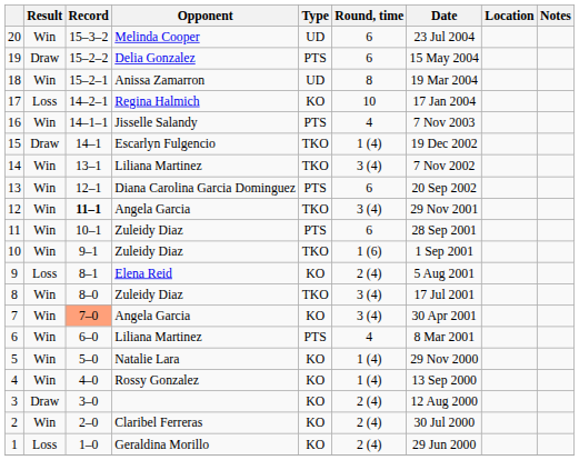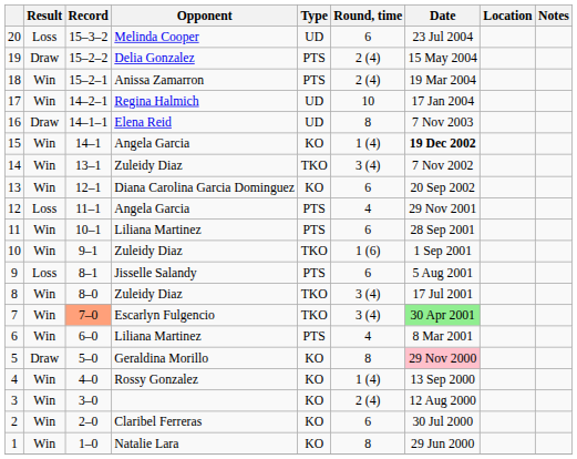20 | Result: Win -> Loss
19 | Round, time: 6 -> 2 (4)
18 | Type: UD -> PTS
18 | Round, time: 8 -> 2 (4)
17 | Result: Loss -> Win
17 | Type: KO -> UD
16 | Result: Win -> Draw
16 | Opponent: Jisselle Salandy -> Elena Reid
16 | Type: PTS -> UD
16 | Round, time: 4 -> 8
15 | Result: Draw -> Win
15 | Opponent: Escarlyn Fulgencio -> Angela Garcia
15 | Type: TKO -> KO
15 | Date: normal -> bold
14 | Opponent: Liliana Martinez -> Zuleidy Diaz
13 | Type: PTS -> KO
12 | Result: Win -> Loss
12 | Record: bold -> normal
12 | Type: TKO -> PTS
12 | Round, time: 3 (4) -> 4
11 | Opponent: Zuleidy Diaz -> Liliana Martinez
9 | Opponent: Elena Reid -> Jisselle Salandy
9 | Type: KO -> PTS
9 | Round, time: 2 (4) -> 6
7 | Opponent: Angela Garcia -> Escarlyn Fulgencio
7 | Type: KO -> TKO
7 | Date: no background -> lightgreen background
5 | Result: Win -> Draw
5 | Opponent: Natalie Lara -> Geraldina Morillo
5 | Round, time: 1 (4) -> 8
5 | Date: no background -> pink background
3 | Result: Draw -> Win
2 | Round, time: 2 (4) -> 6
1 | Result: Loss -> Win
1 | Opponent: Geraldina Morillo -> Natalie Lara
1 | Round, time: 2 (4) -> 8
